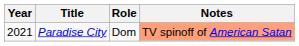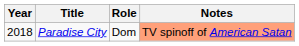Paradise City | Year: 2021 -> 2018
